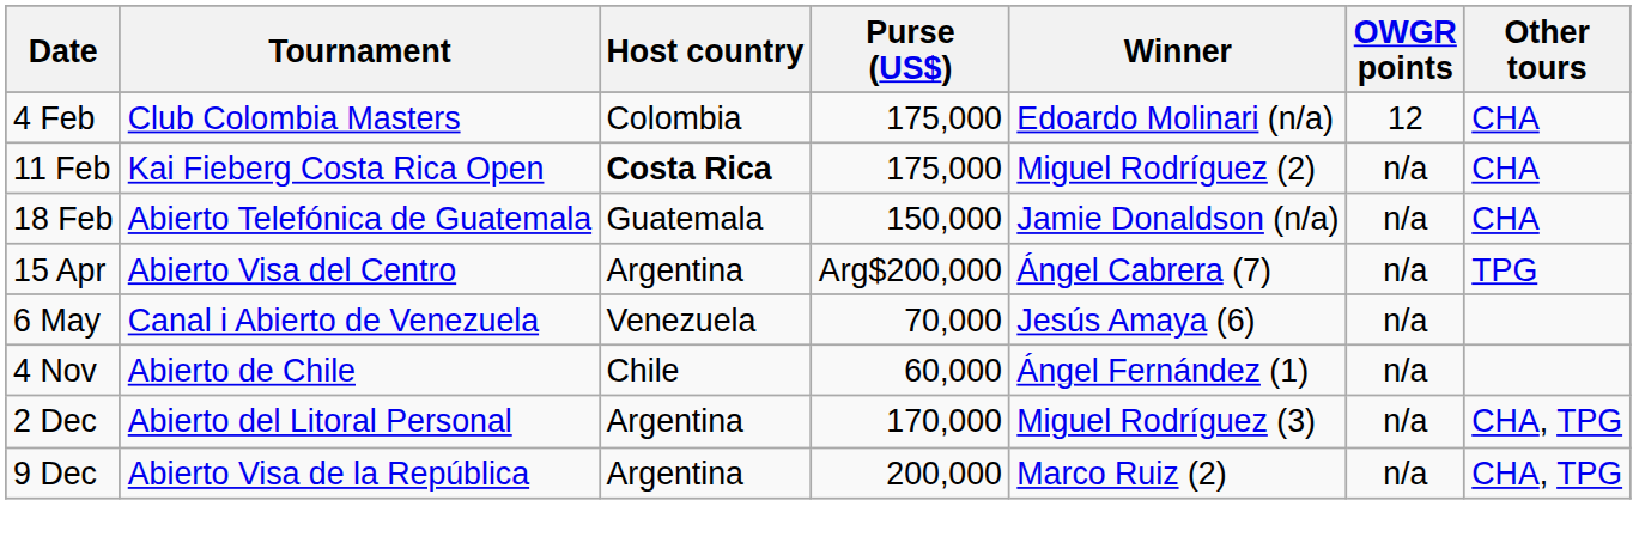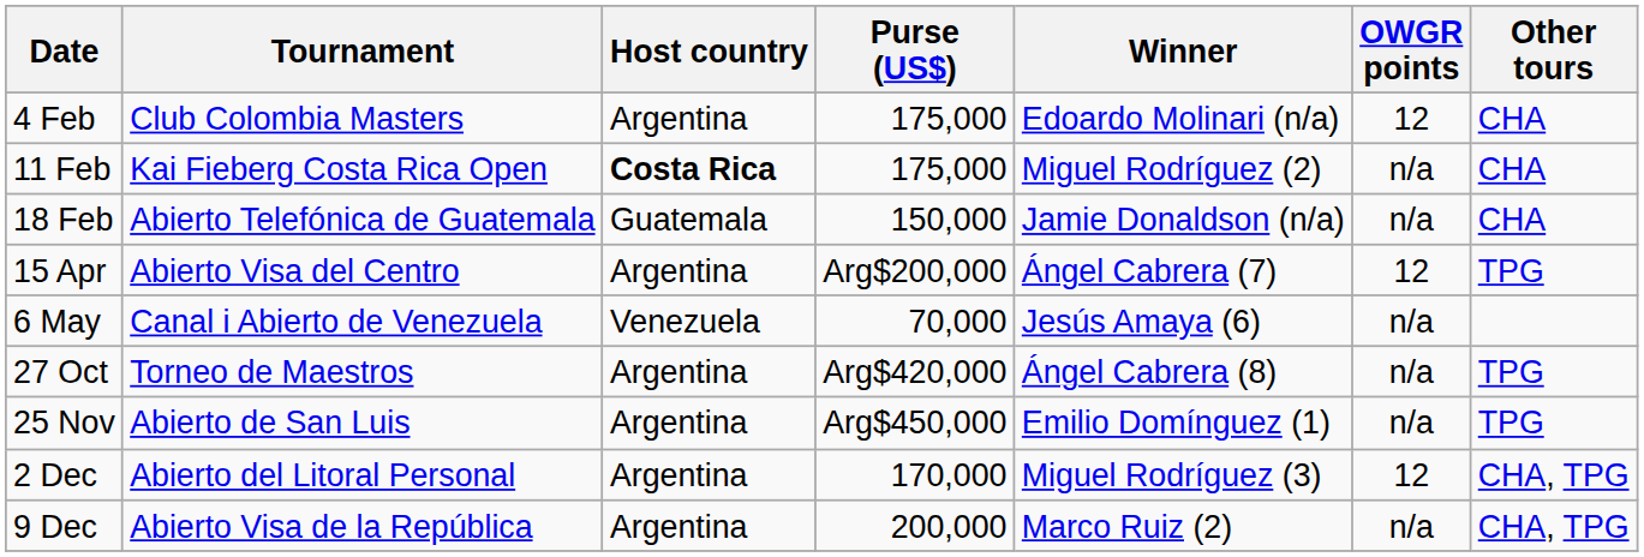4 Feb | Host country: Colombia -> Argentina
15 Apr | OWGR points: n/a -> 12
+ row: 27 Oct | Torneo de Maestros | Argentina | Arg$420,000 | Ángel Cabrera (8) | n/a | TPG
- row: 4 Nov | Abierto de Chile | Chile | 60,000 | Ángel Fernández (1) | n/a
+ row: 25 Nov | Abierto de San Luis | Argentina | Arg$450,000 | Emilio Domínguez (1) | n/a | TPG
2 Dec | OWGR points: n/a -> 12
